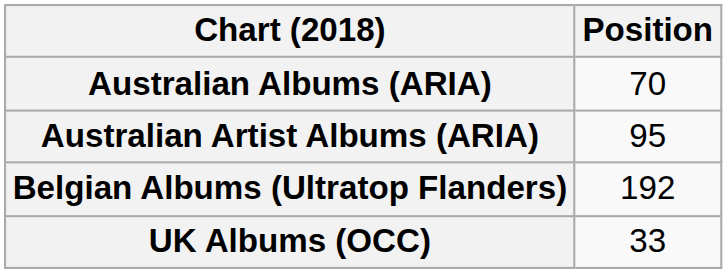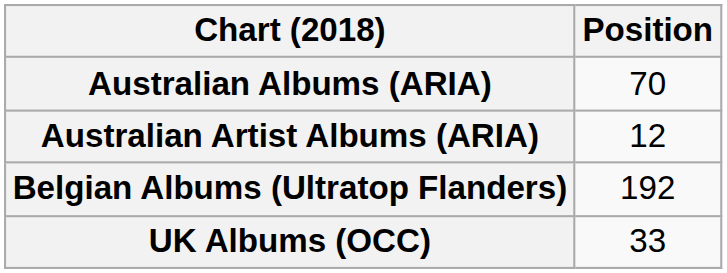Australian Artist Albums (ARIA) | Position: 95 -> 12
